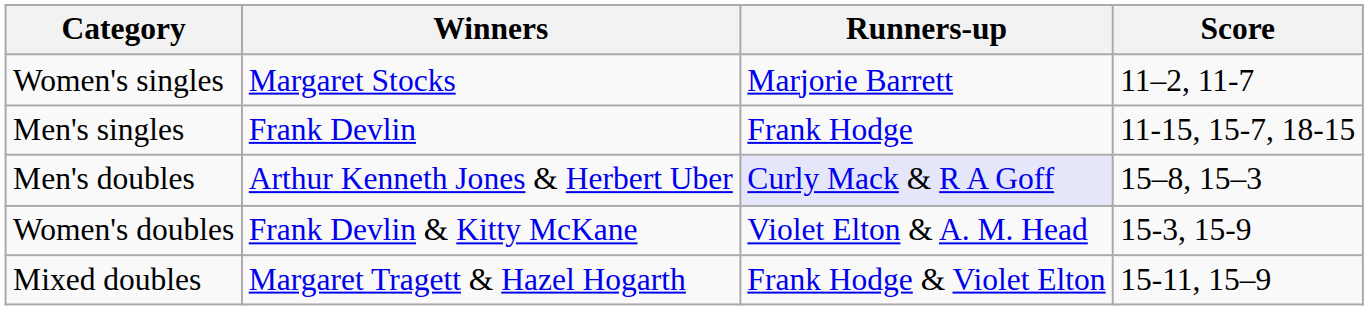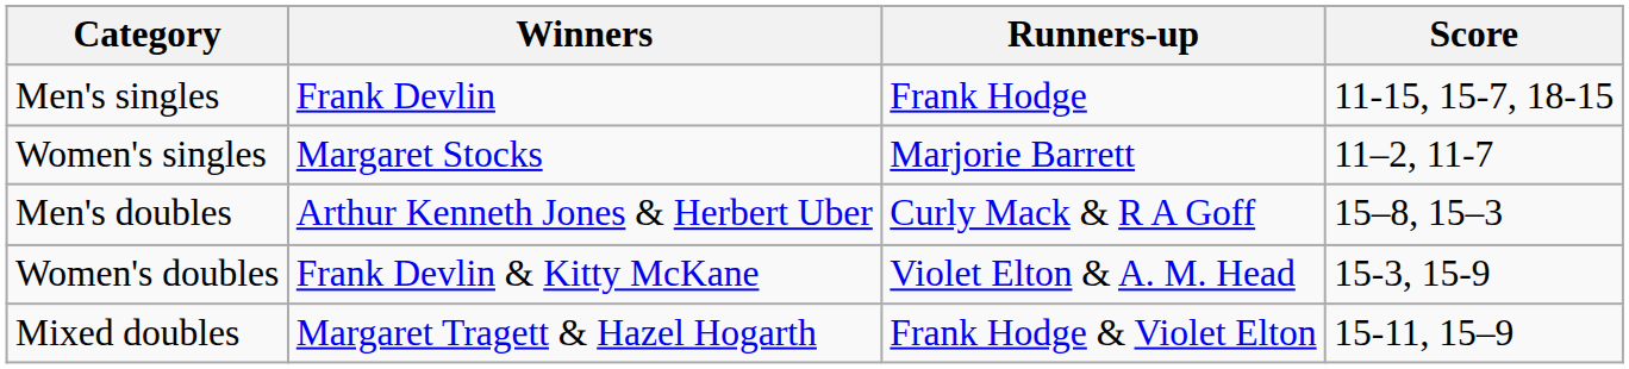rows swapped: Men's singles <-> Women's singles
Men's doubles | Runners-up: lavender background -> no background
